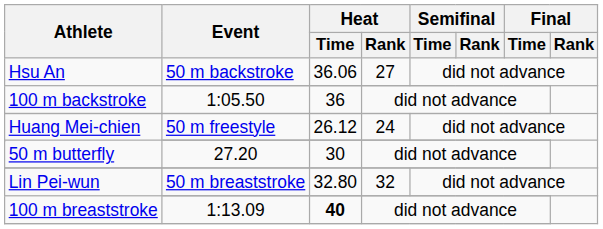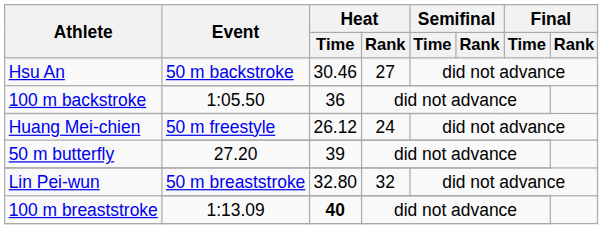Hsu An / 50 m backstroke | Heat / Time: 36.06 -> 30.46
50 m butterfly | Heat / Time: 30 -> 39
